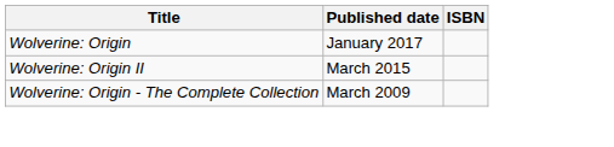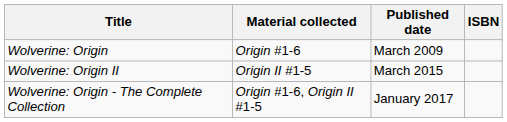+ column: Material collected | Origin #1-6 | Origin II #1-5 | Origin #1-6, Origin II #1-5
Wolverine: Origin | Published date: January 2017 -> March 2009
Wolverine: Origin - The Complete Collection | Published date: March 2009 -> January 2017
